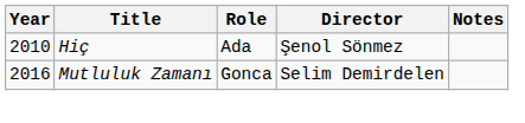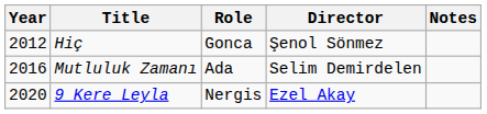Hiç | Year: 2010 -> 2012
Hiç | Role: Ada -> Gonca
Mutluluk Zamanı | Role: Gonca -> Ada
+ row: 2020 | 9 Kere Leyla | Nergis | Ezel Akay
